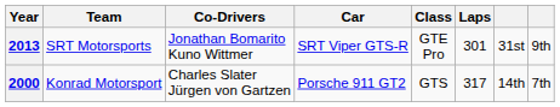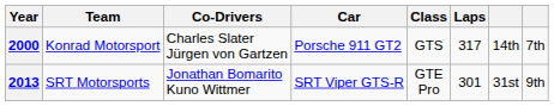rows swapped: 2000 <-> 2013
